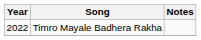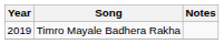Timro Mayale Badhera Rakha | Year: 2022 -> 2019
